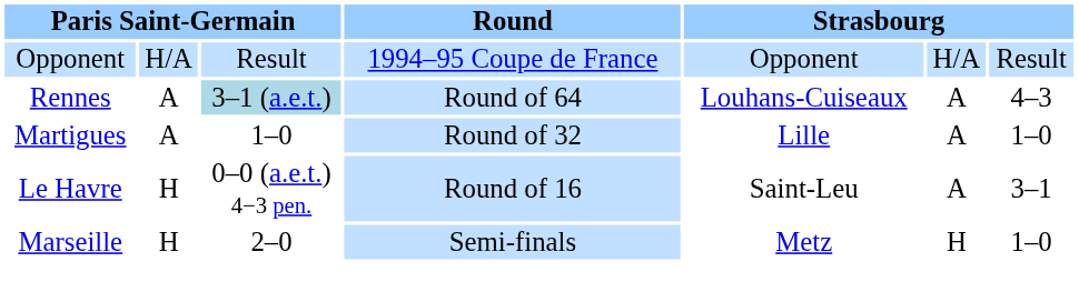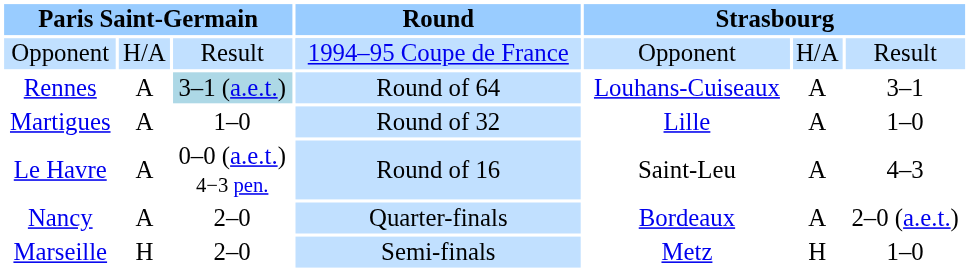Rennes | column 7: 4–3 -> 3–1
Le Havre | column 2: H -> A
Le Havre | column 7: 3–1 -> 4–3
+ row: Nancy | A | 2–0 | Quarter-finals | Bordeaux | A | 2–0 (a.e.t.)
